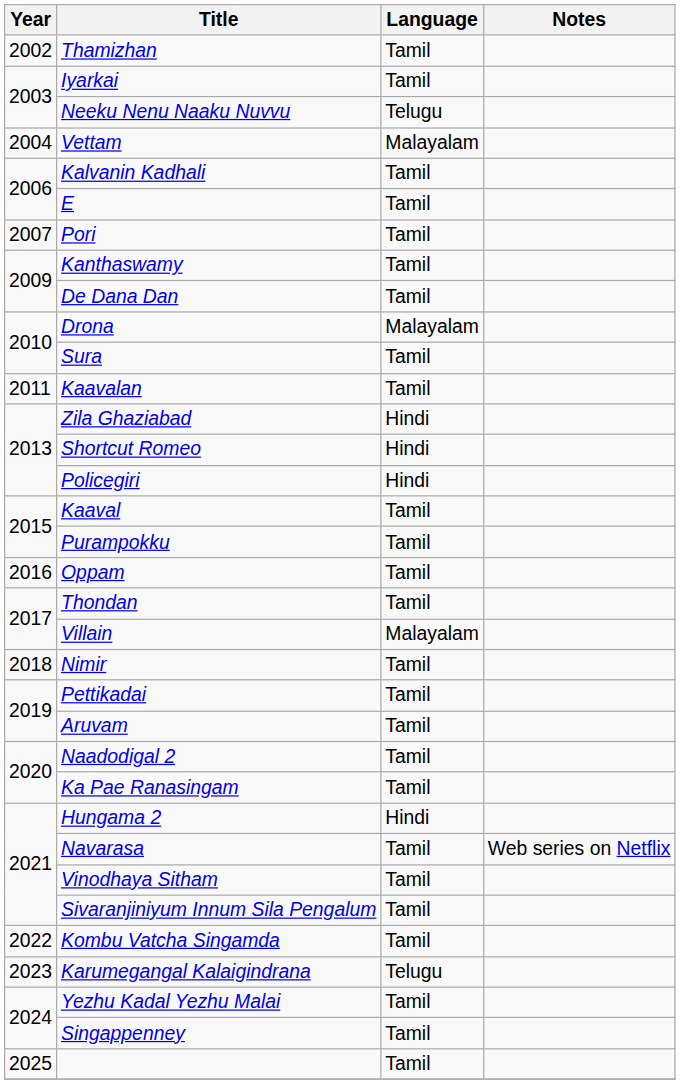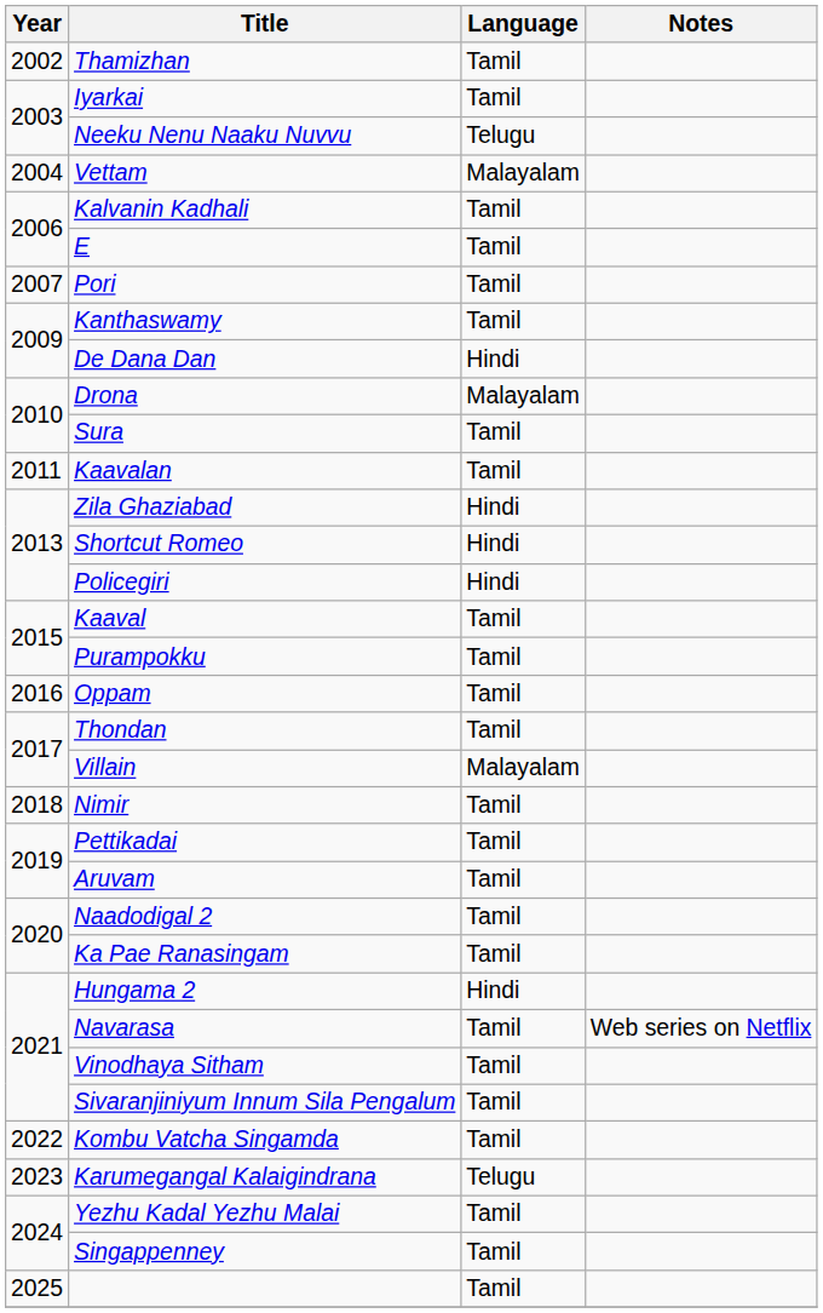De Dana Dan | Language: Tamil -> Hindi
